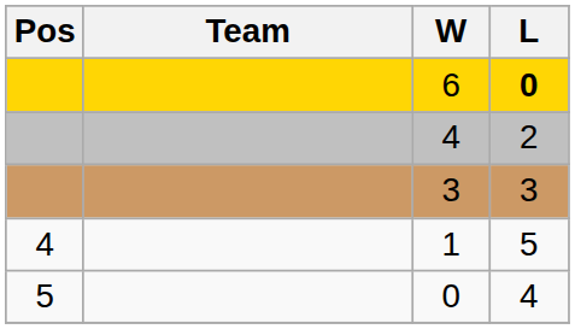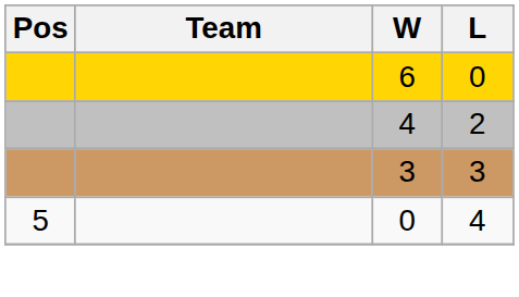6 | L: bold -> normal
- row: 4 | 1 | 5
